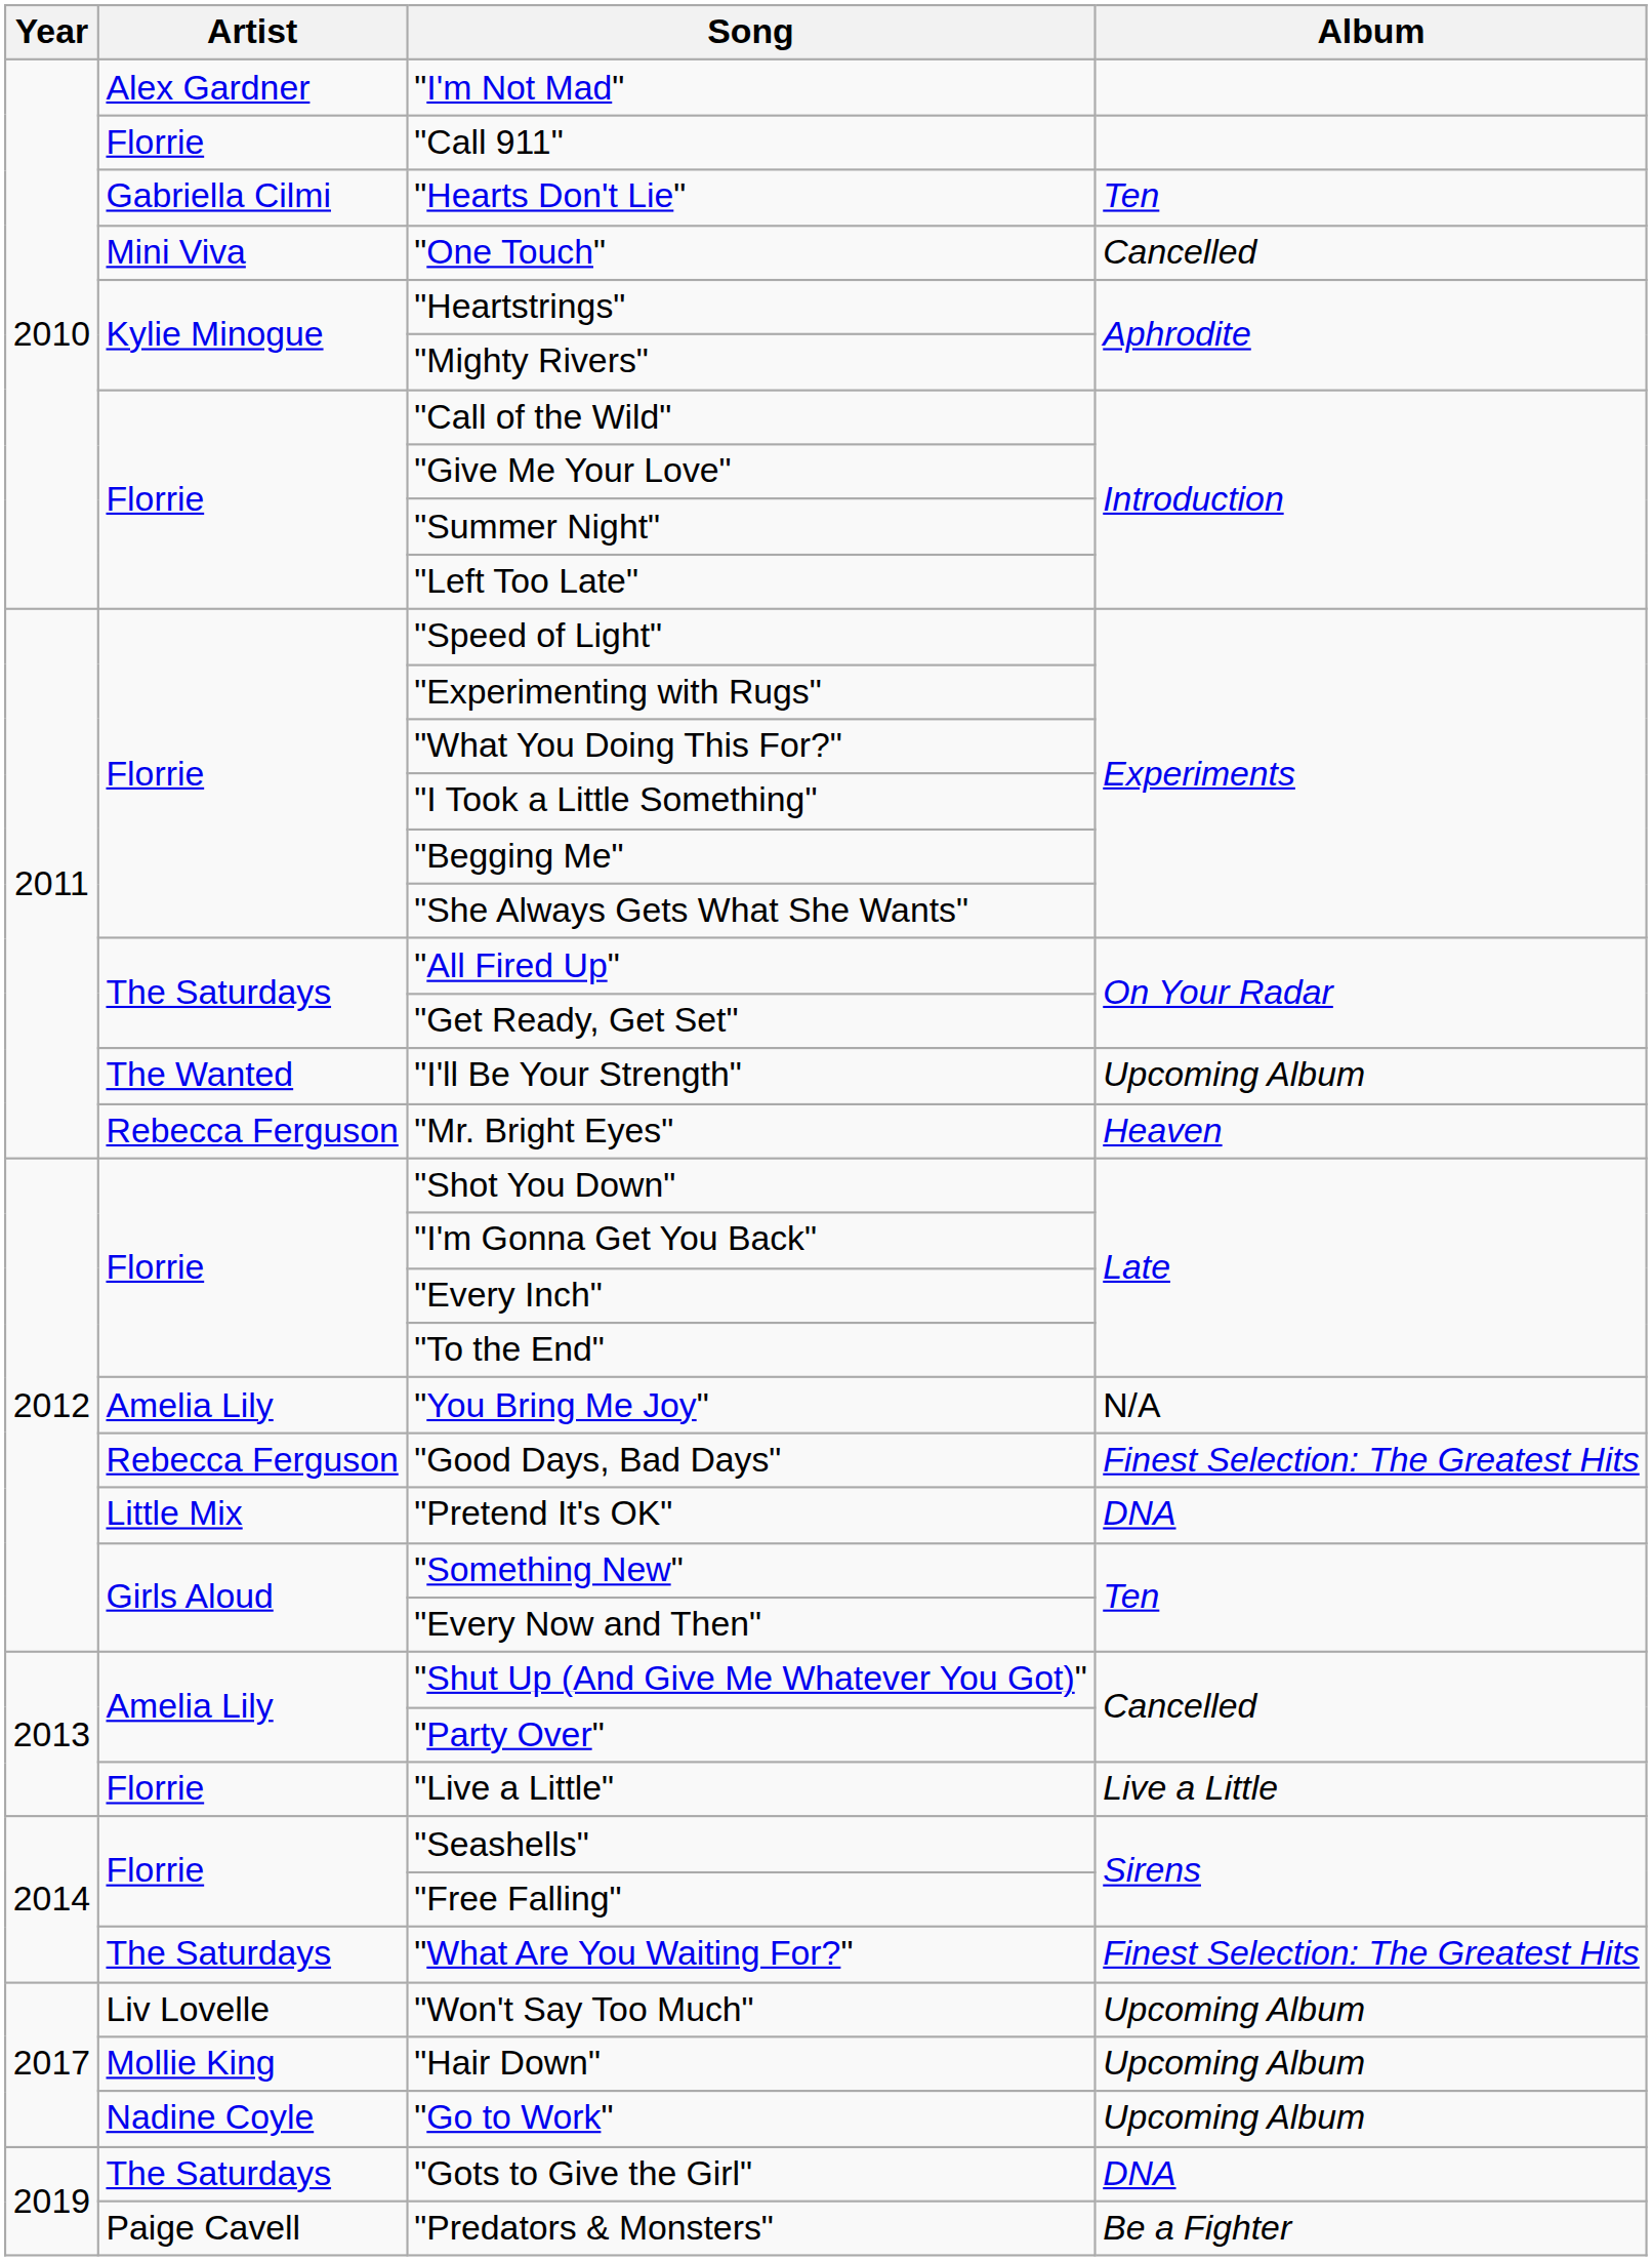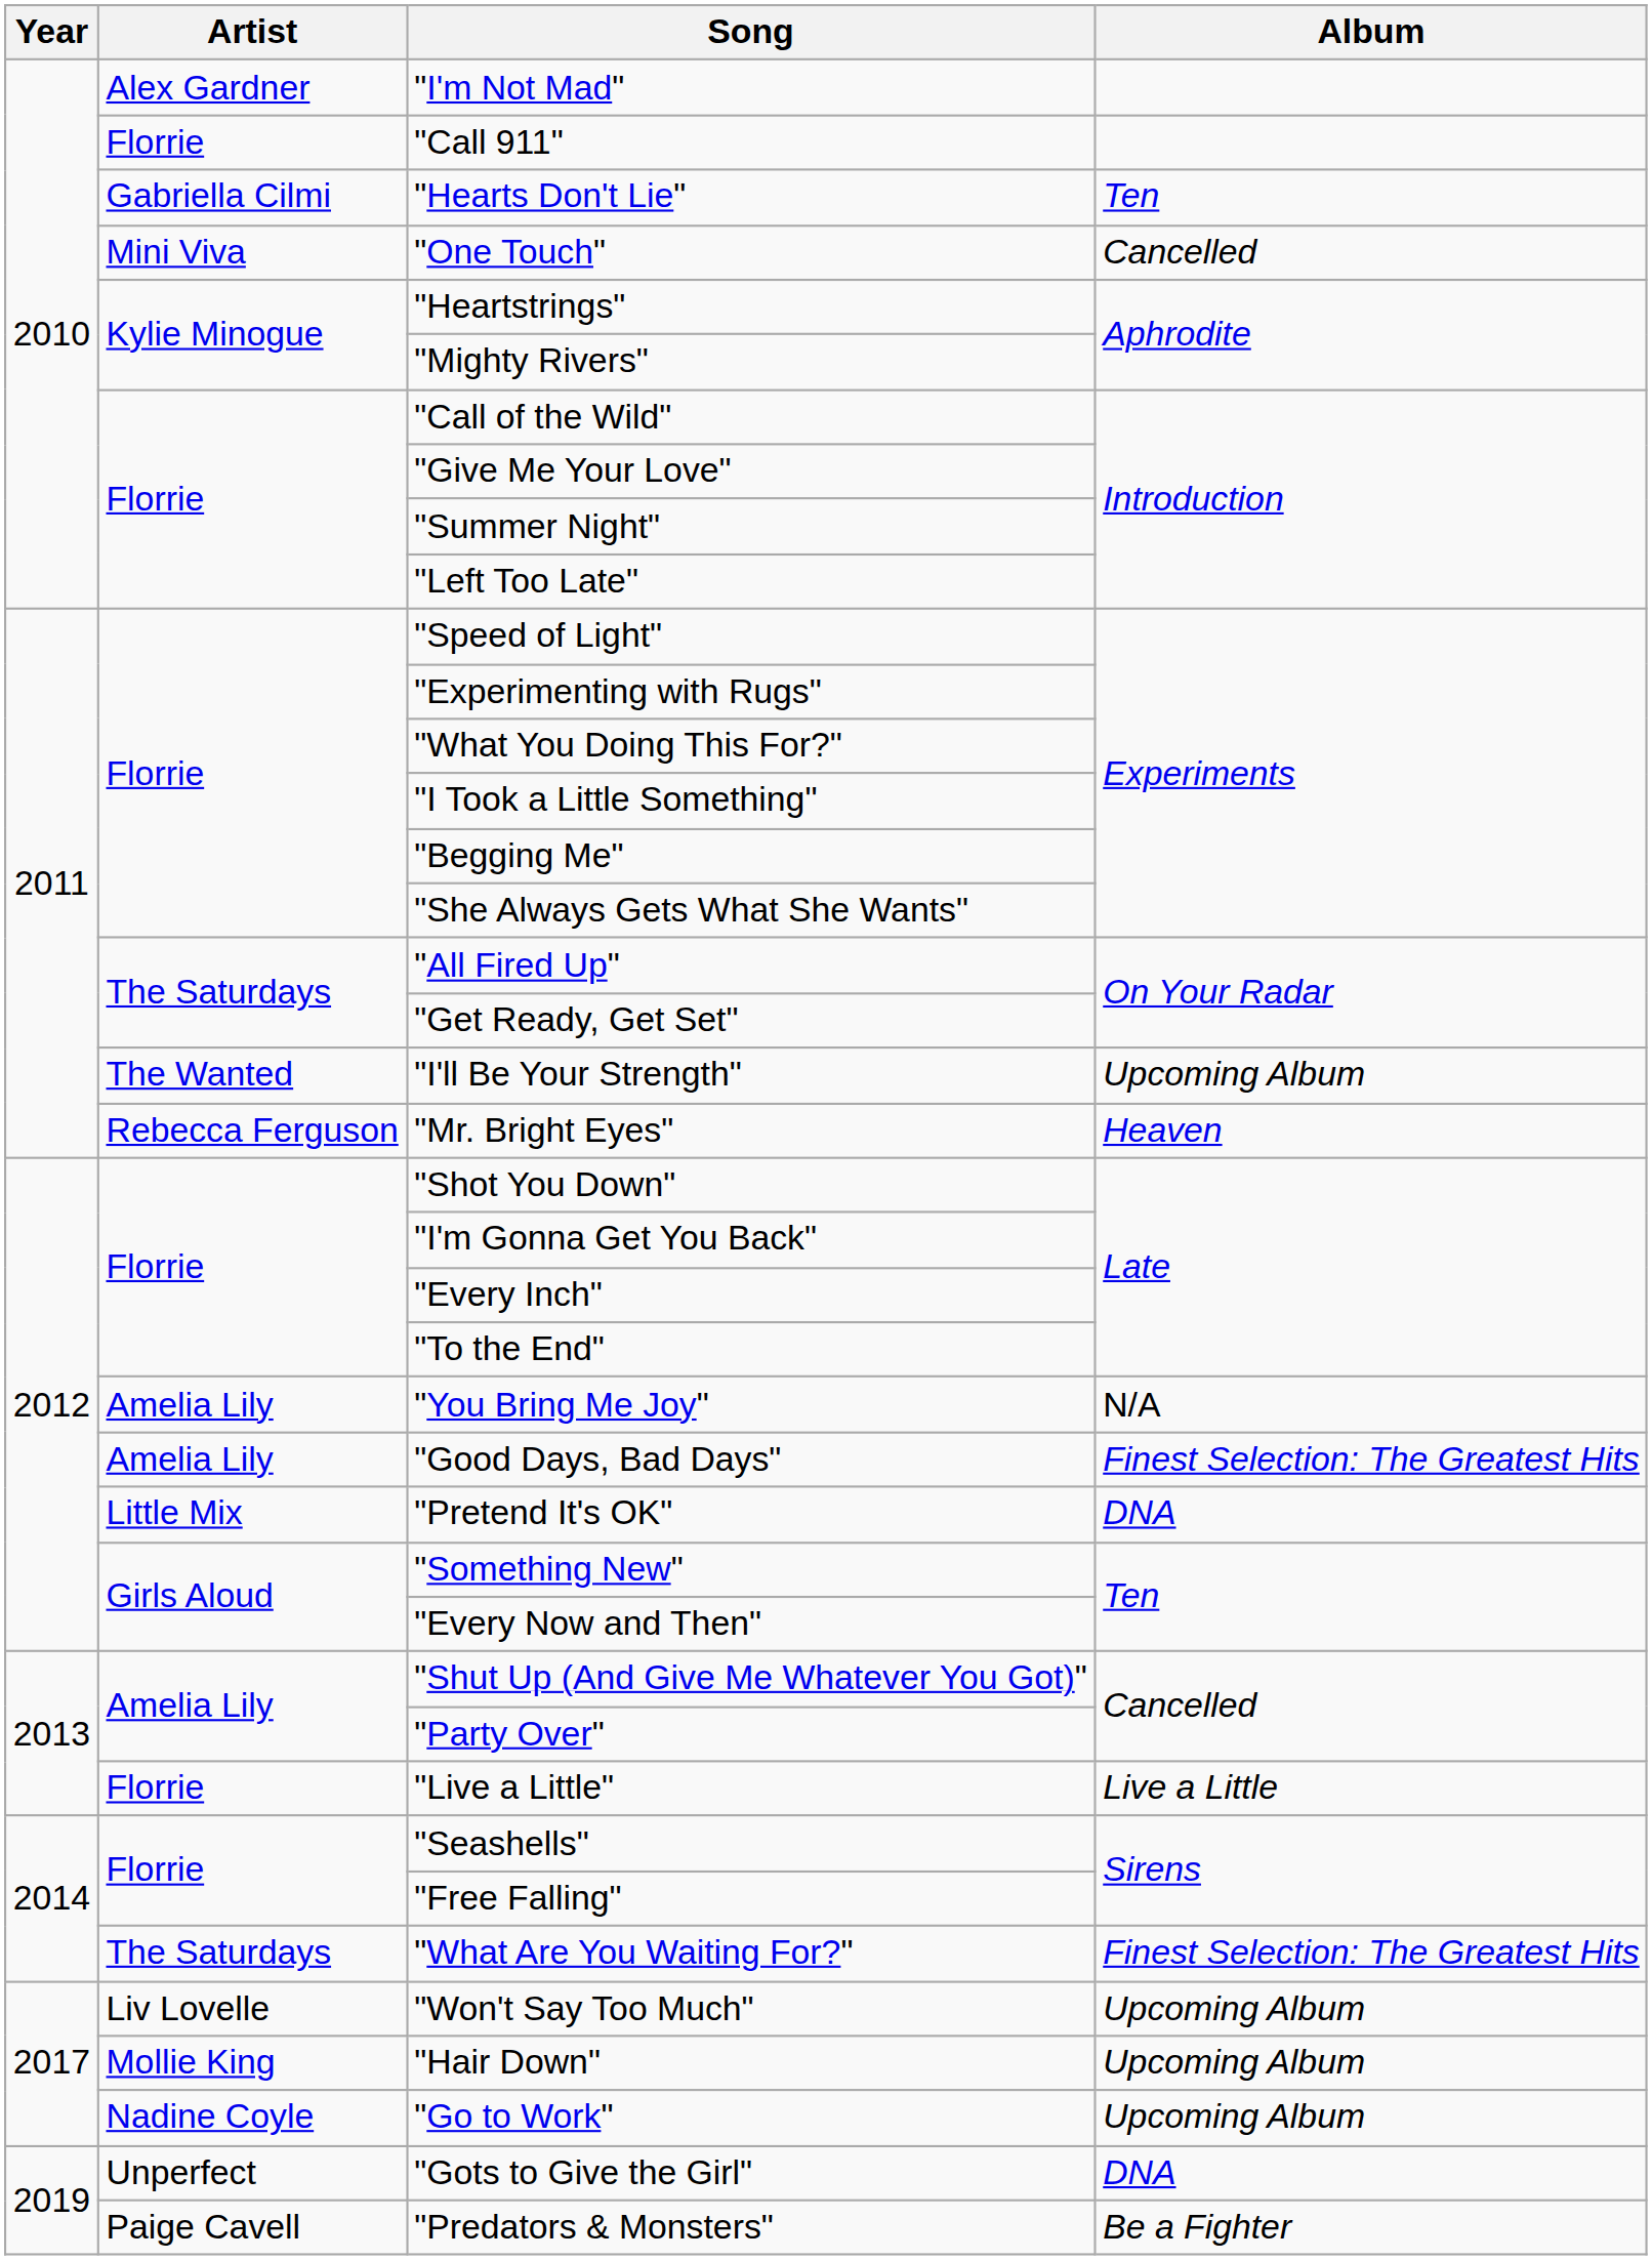"Good Days, Bad Days" | Artist: Rebecca Ferguson -> Amelia Lily
"Gots to Give the Girl" | Artist: The Saturdays -> Unperfect
